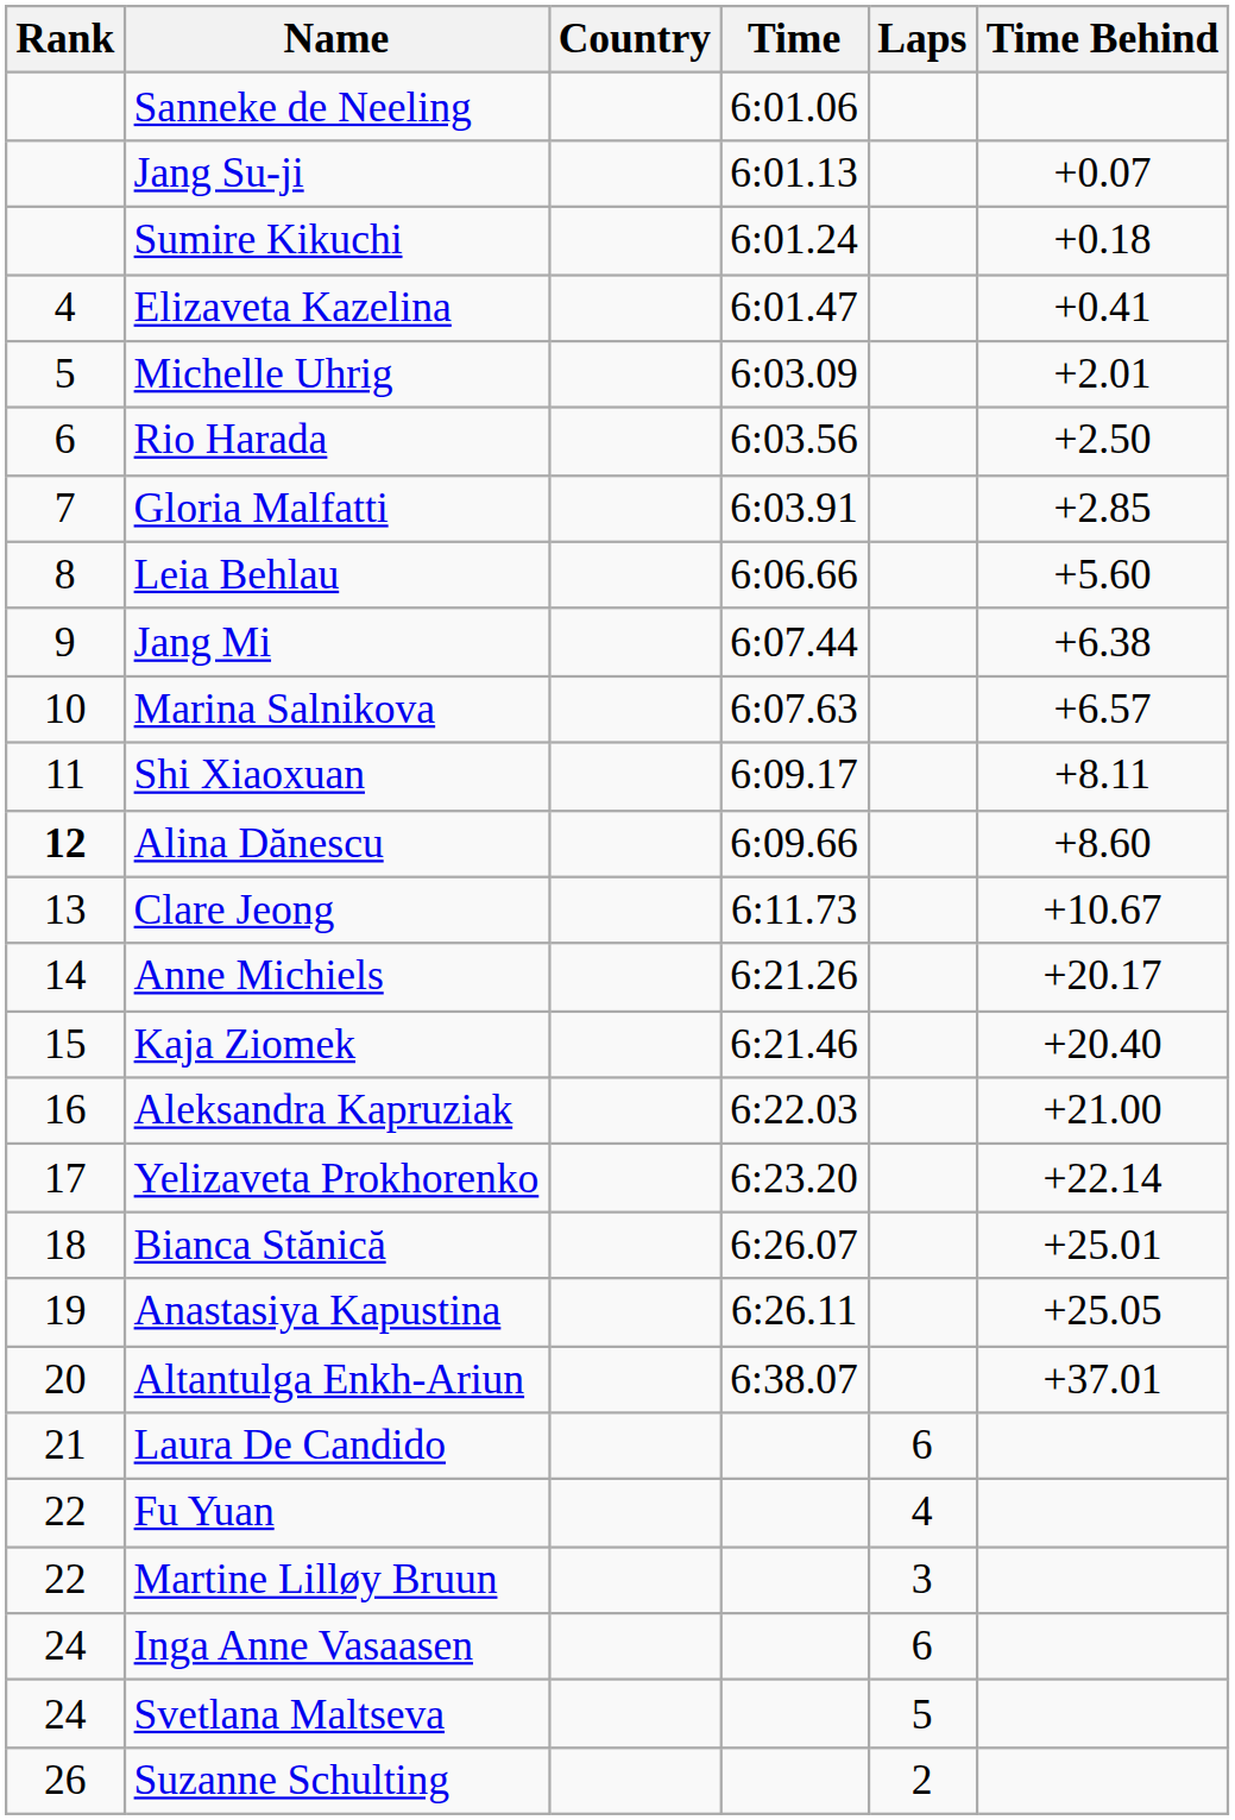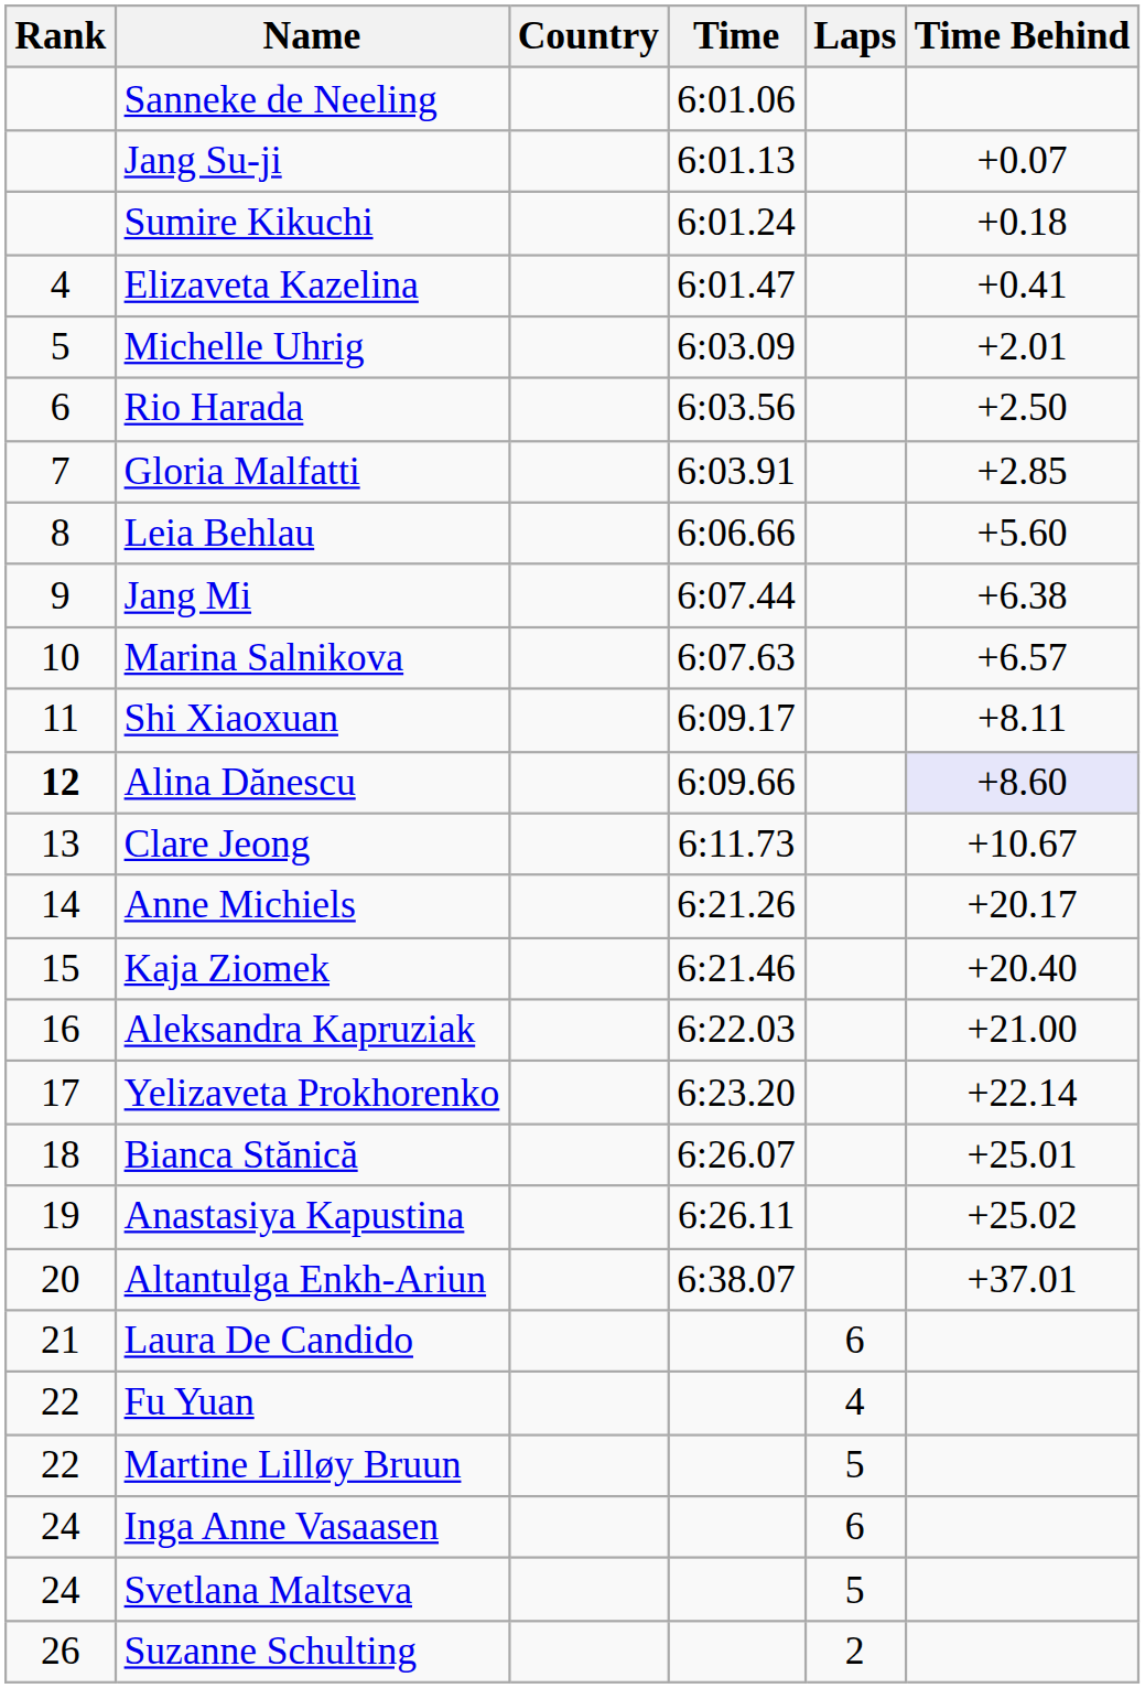Alina Dănescu | Time Behind: no background -> lavender background
Anastasiya Kapustina | Time Behind: +25.05 -> +25.02
Martine Lilløy Bruun | Laps: 3 -> 5
